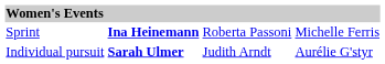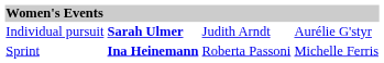rows swapped: Sprint <-> Individual pursuit
